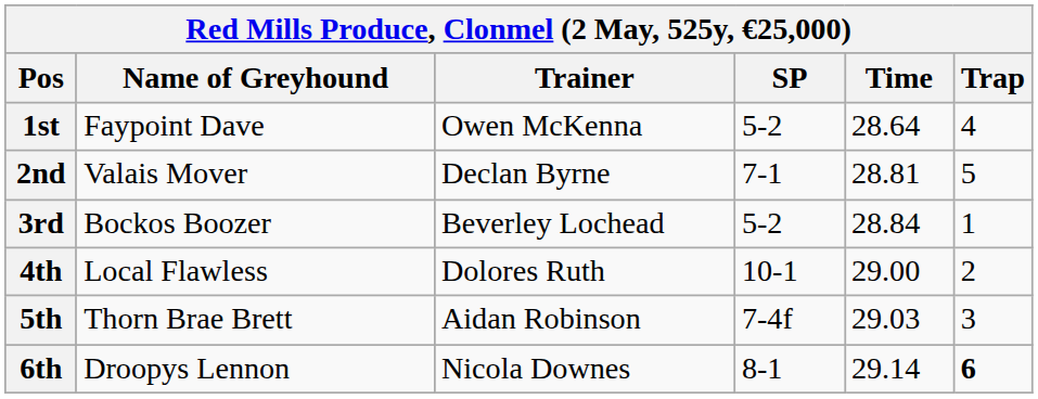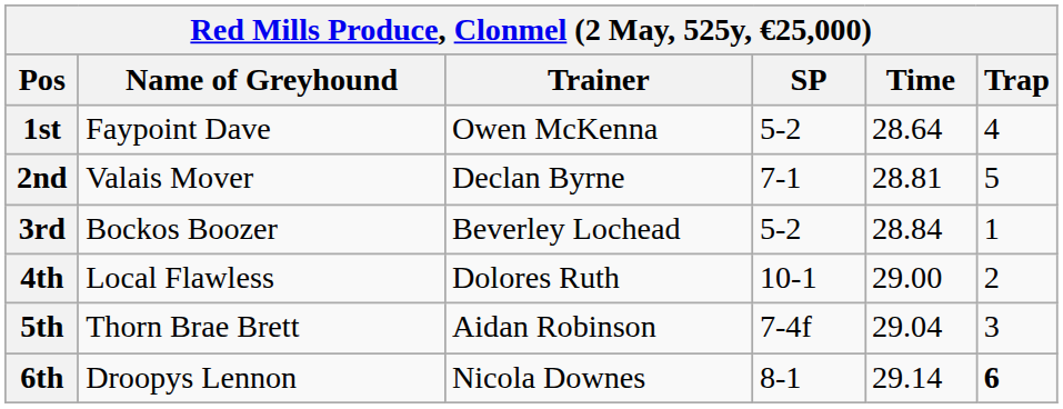5th | Time: 29.03 -> 29.04
